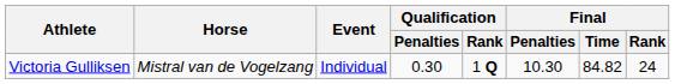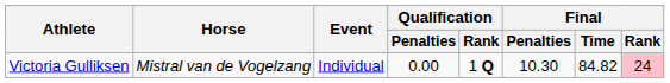Victoria Gulliksen | Qualification / Penalties: 0.30 -> 0.00
Victoria Gulliksen | Final / Rank: no background -> pink background
